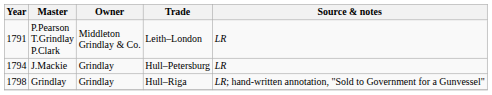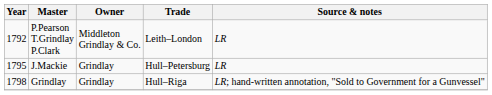P.Pearson T.Grindlay P.Clark | Year: 1791 -> 1792
J.Mackie | Year: 1794 -> 1795
